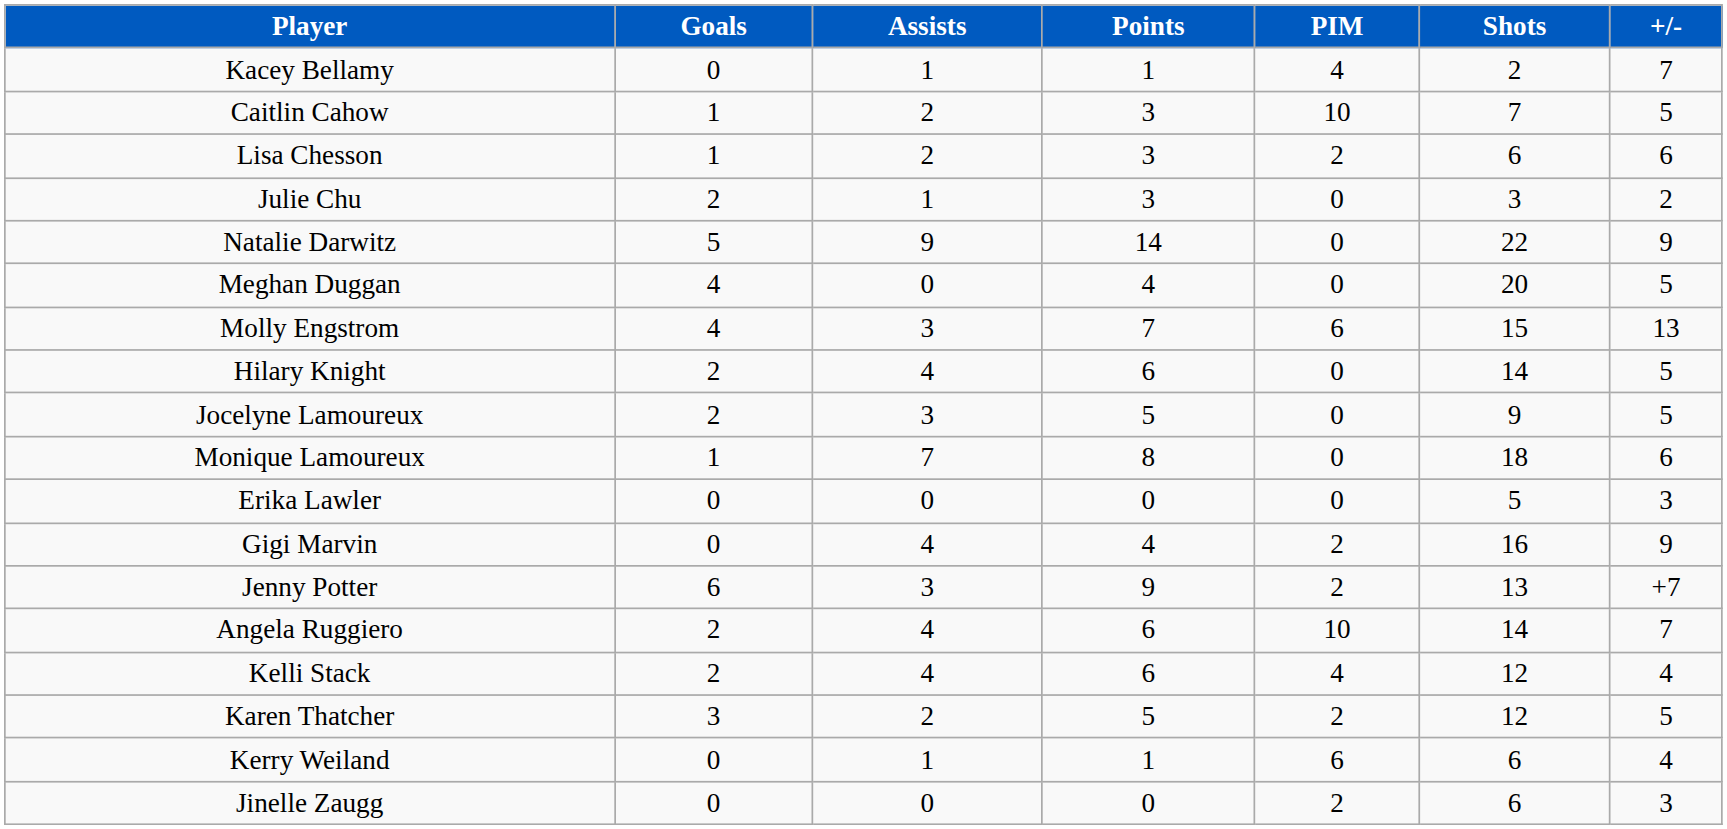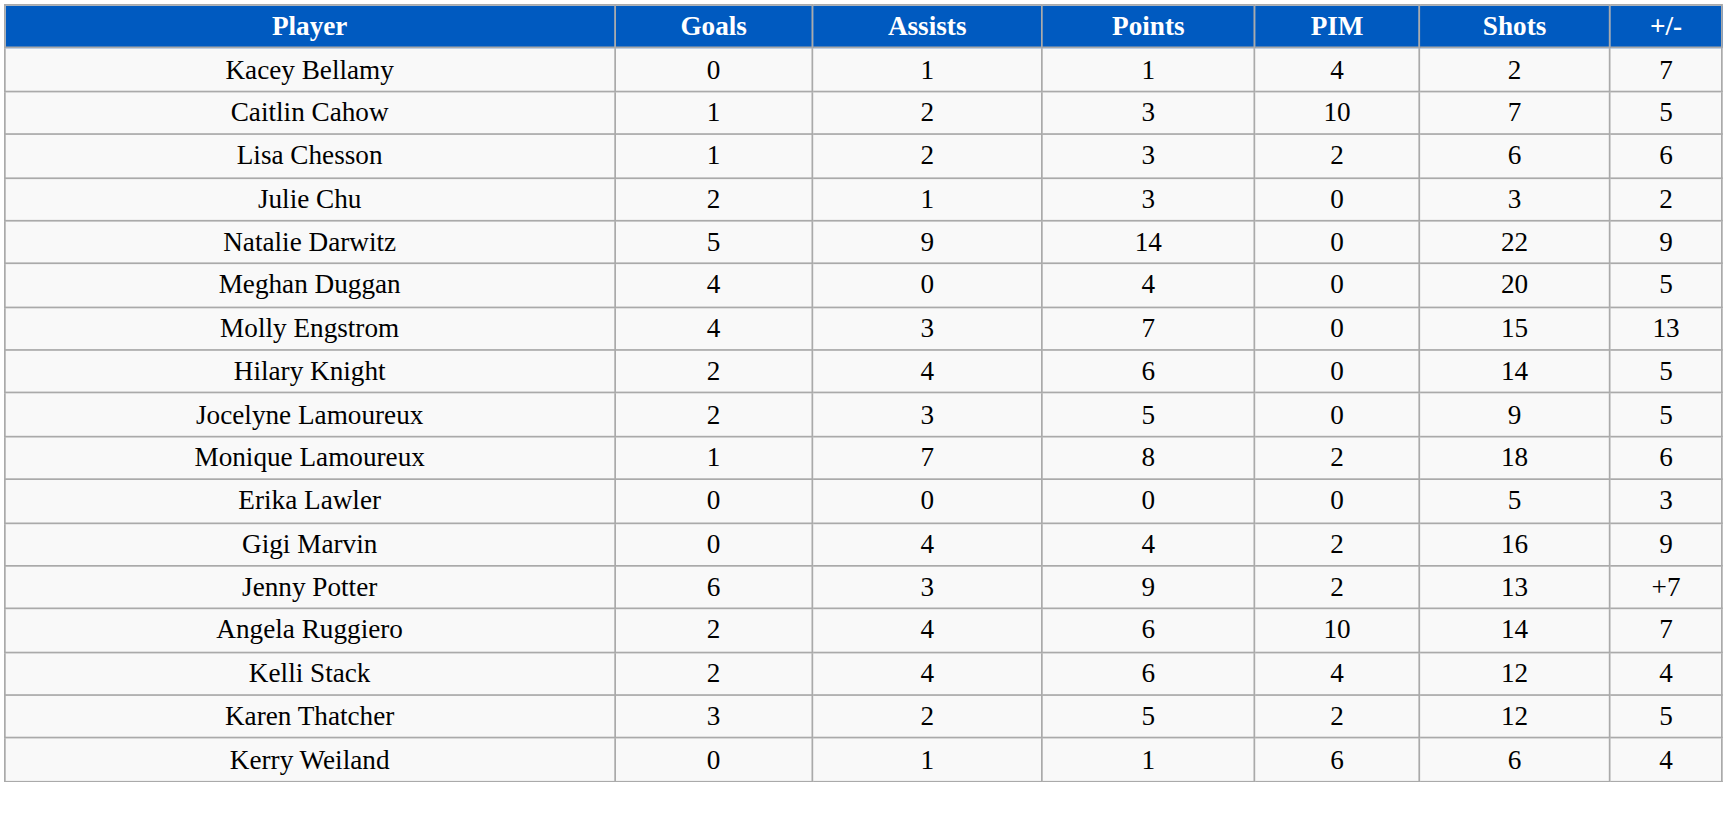Molly Engstrom | PIM: 6 -> 0
Monique Lamoureux | PIM: 0 -> 2
- row: Jinelle Zaugg | 0 | 0 | 0 | 2 | 6 | 3
